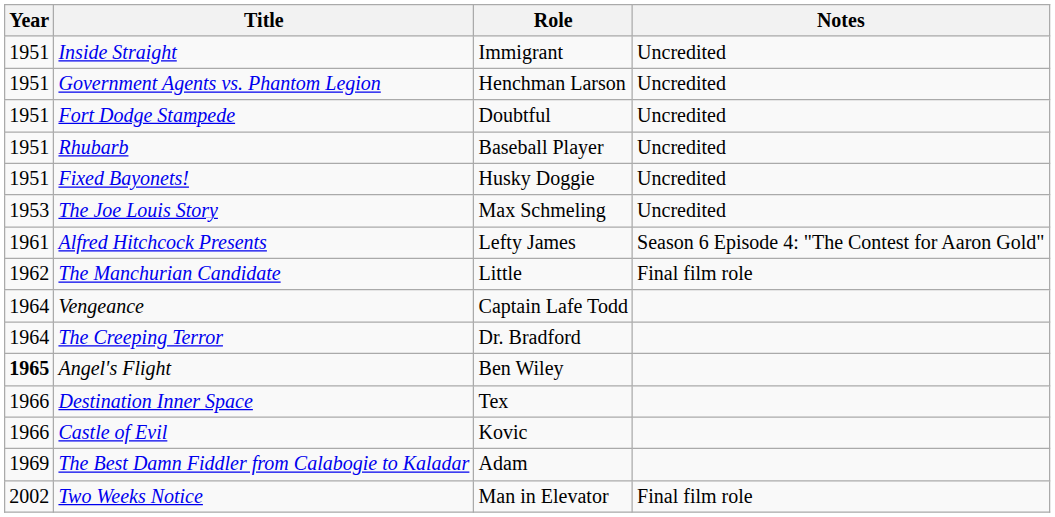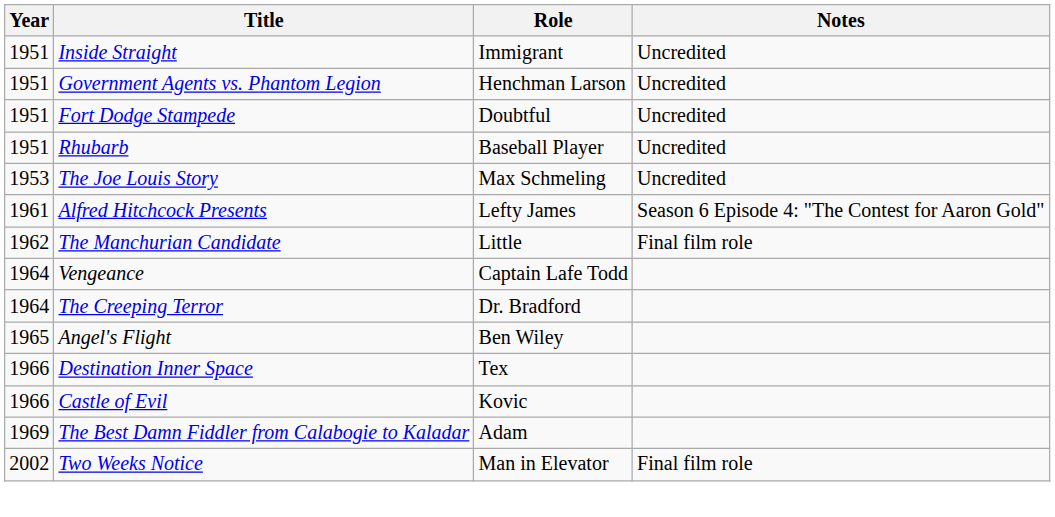- row: 1951 | Fixed Bayonets! | Husky Doggie | Uncredited
Angel's Flight | Year: bold -> normal
